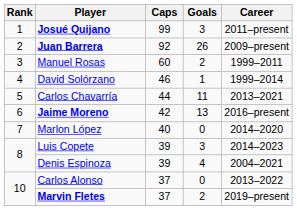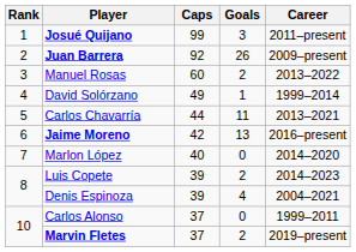Manuel Rosas | Career: 1999–2011 -> 2013–2022
David Solórzano | Caps: 46 -> 49
Luis Copete | Goals: 3 -> 2
Carlos Alonso | Career: 2013–2022 -> 1999–2011
